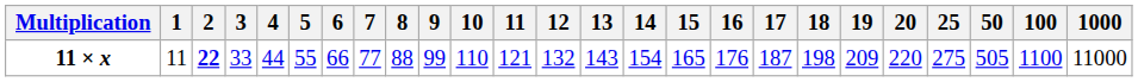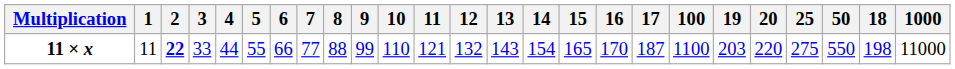columns swapped: 18 <-> 100
11 × x | 16: 176 -> 170
11 × x | 19: 209 -> 203
11 × x | 50: 505 -> 550
